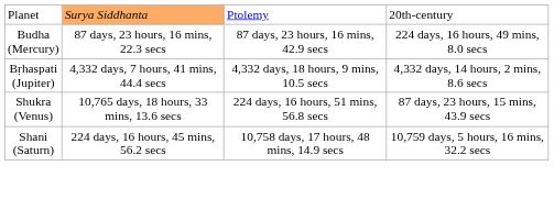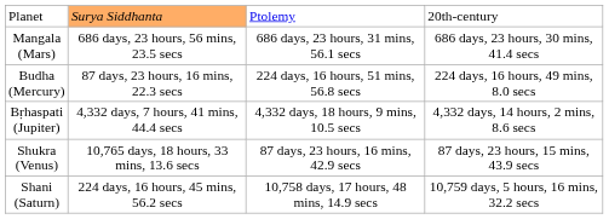+ row: Mangala (Mars) | 686 days, 23 hours, 56 mins, 23.5 secs | 686 days, 23 hours, 31 mins, 56.1 secs | 686 days, 23 hours, 30 mins, 41.4 secs
Budha (Mercury) | column 3: 87 days, 23 hours, 16 mins, 42.9 secs -> 224 days, 16 hours, 51 mins, 56.8 secs
Shukra (Venus) | column 3: 224 days, 16 hours, 51 mins, 56.8 secs -> 87 days, 23 hours, 16 mins, 42.9 secs
